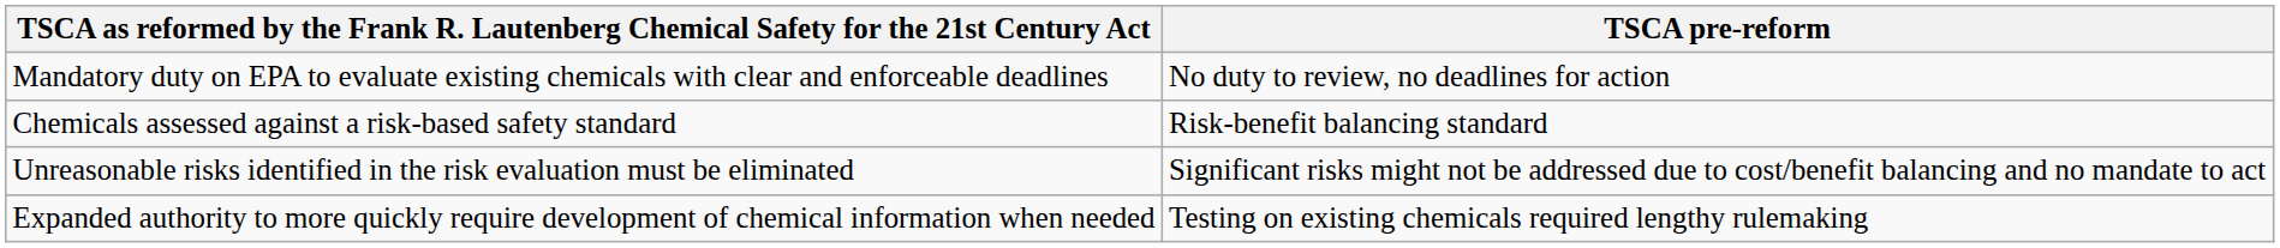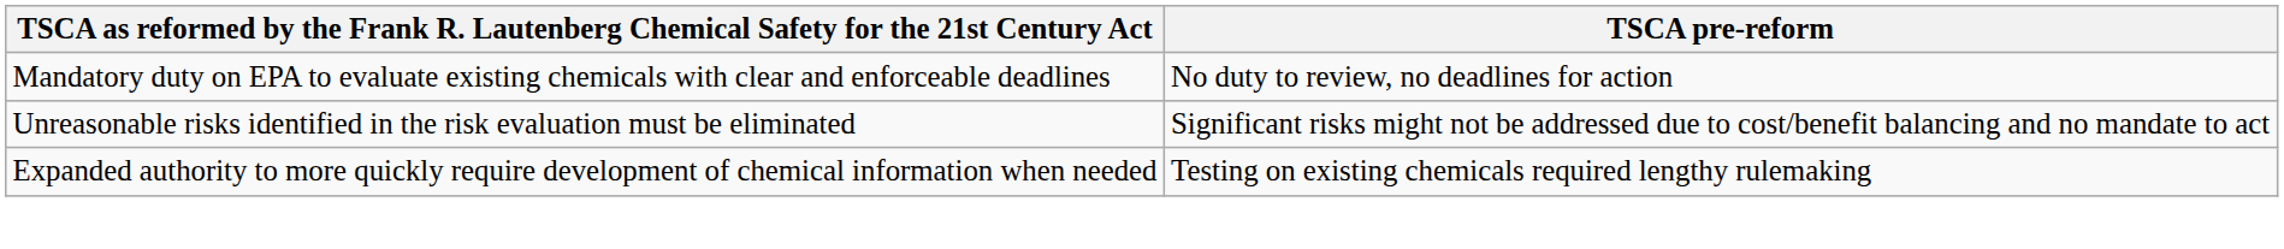- row: Chemicals assessed against a risk-based safety standard | Risk-benefit balancing standard
